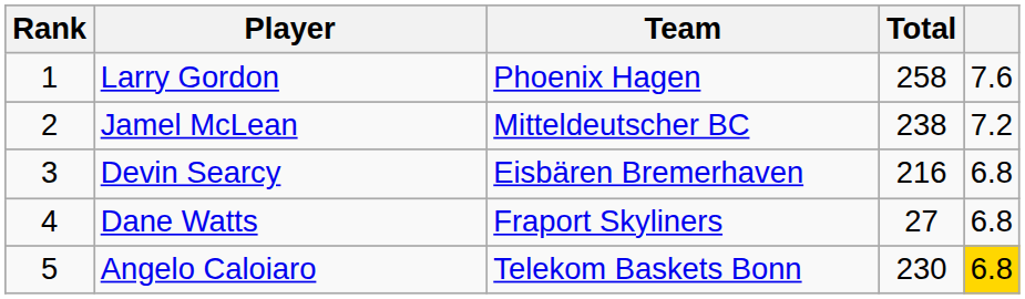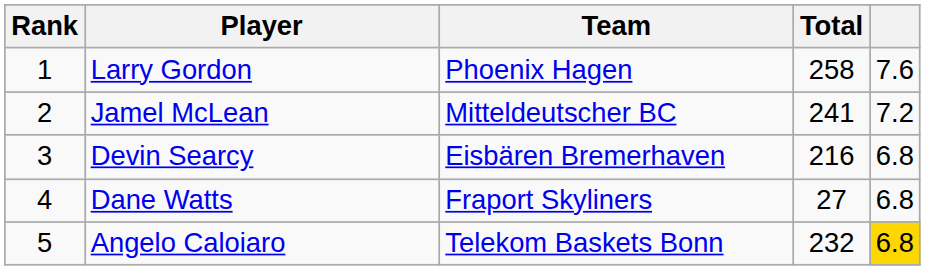Jamel McLean | Total: 238 -> 241
Angelo Caloiaro | Total: 230 -> 232
